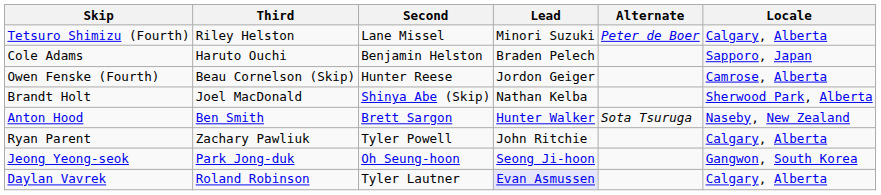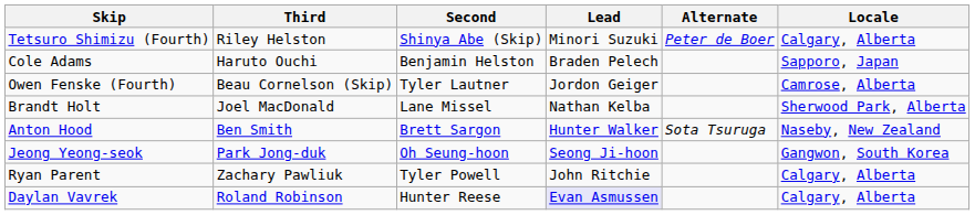Tetsuro Shimizu (Fourth) | Second: Lane Missel -> Shinya Abe (Skip)
Owen Fenske (Fourth) | Second: Hunter Reese -> Tyler Lautner
Brandt Holt | Second: Shinya Abe (Skip) -> Lane Missel
rows swapped: Jeong Yeong-seok <-> Ryan Parent
Daylan Vavrek | Second: Tyler Lautner -> Hunter Reese
